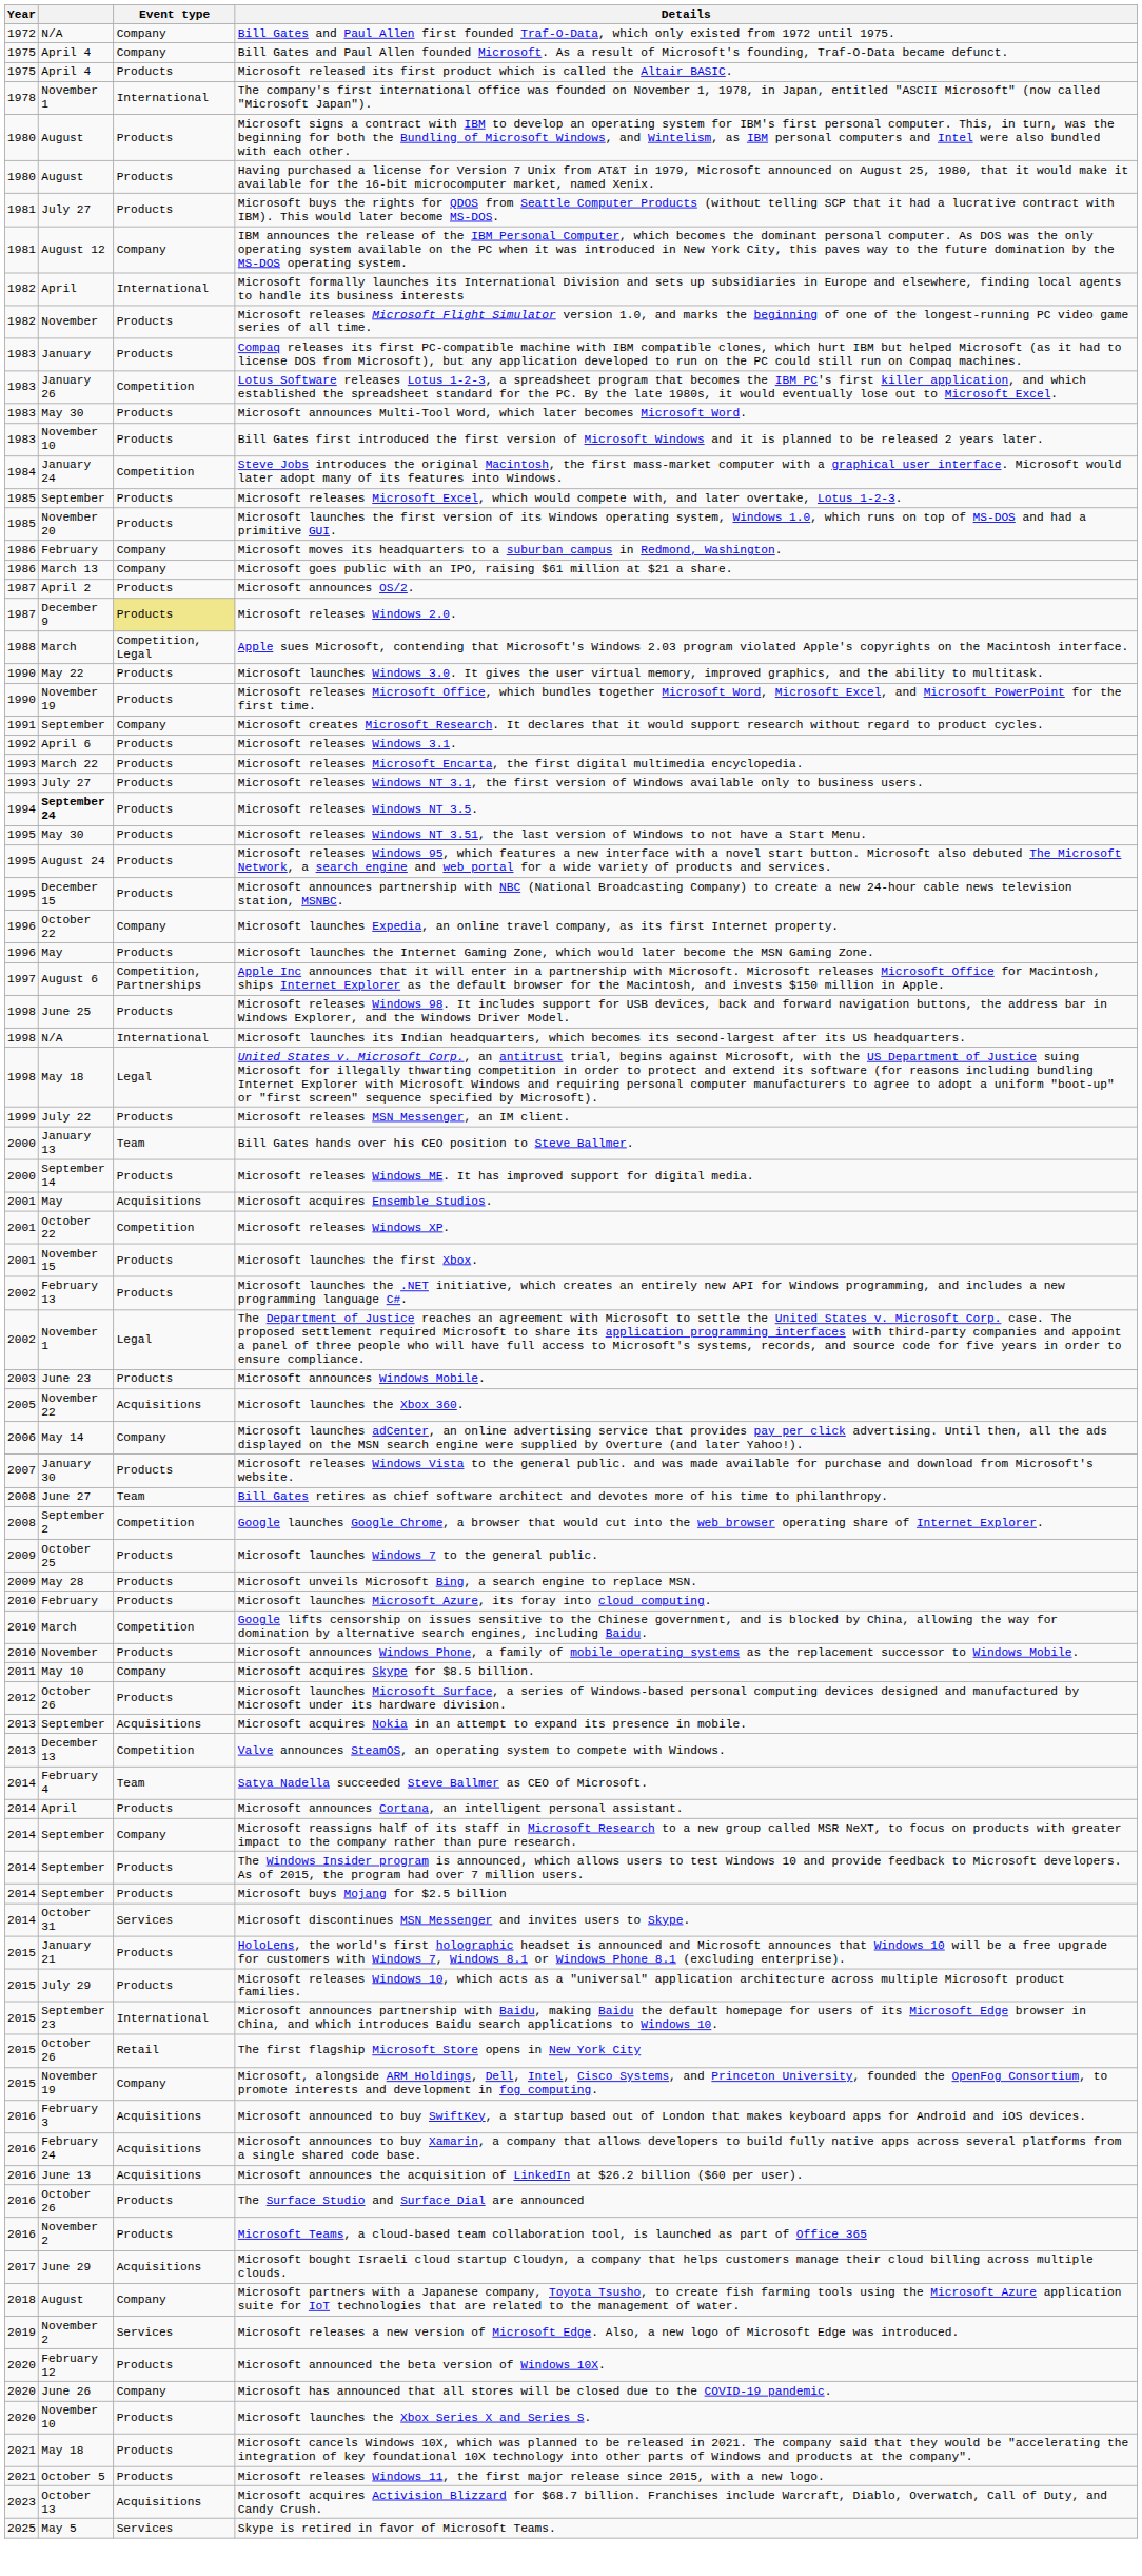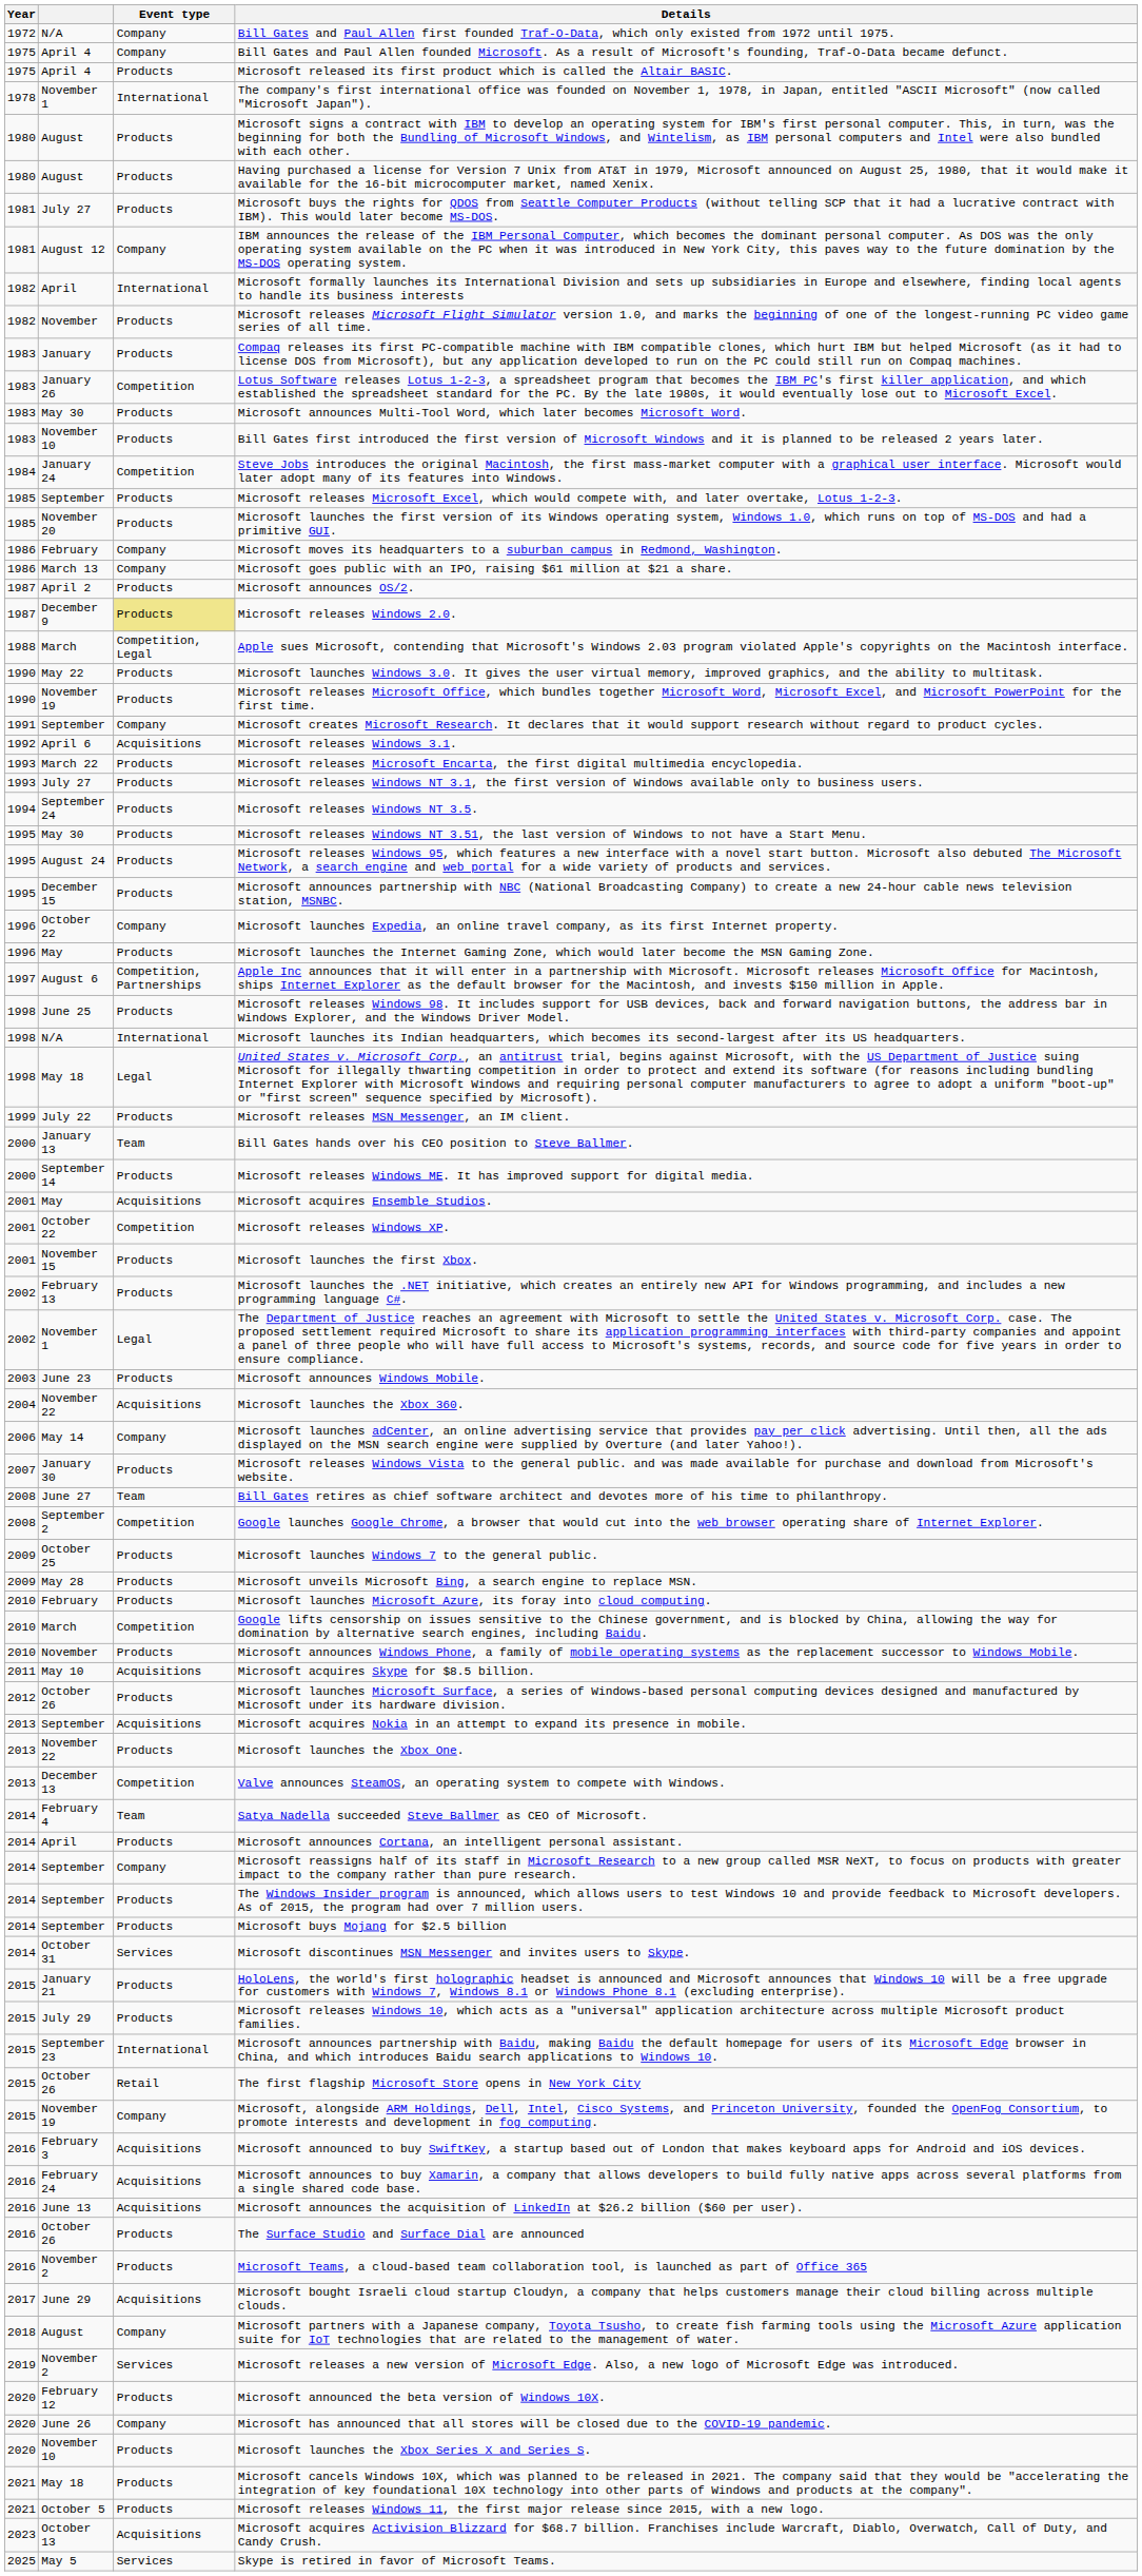Microsoft releases Windows 3.1. | Event type: Products -> Acquisitions
Microsoft releases Windows NT 3.5. | column 2: bold -> normal
Microsoft launches the Xbox 360. | Year: 2005 -> 2004
Microsoft acquires Skype for $8.5 billion. | Event type: Company -> Acquisitions
+ row: 2013 | November 22 | Products | Microsoft launches the Xbox One.
